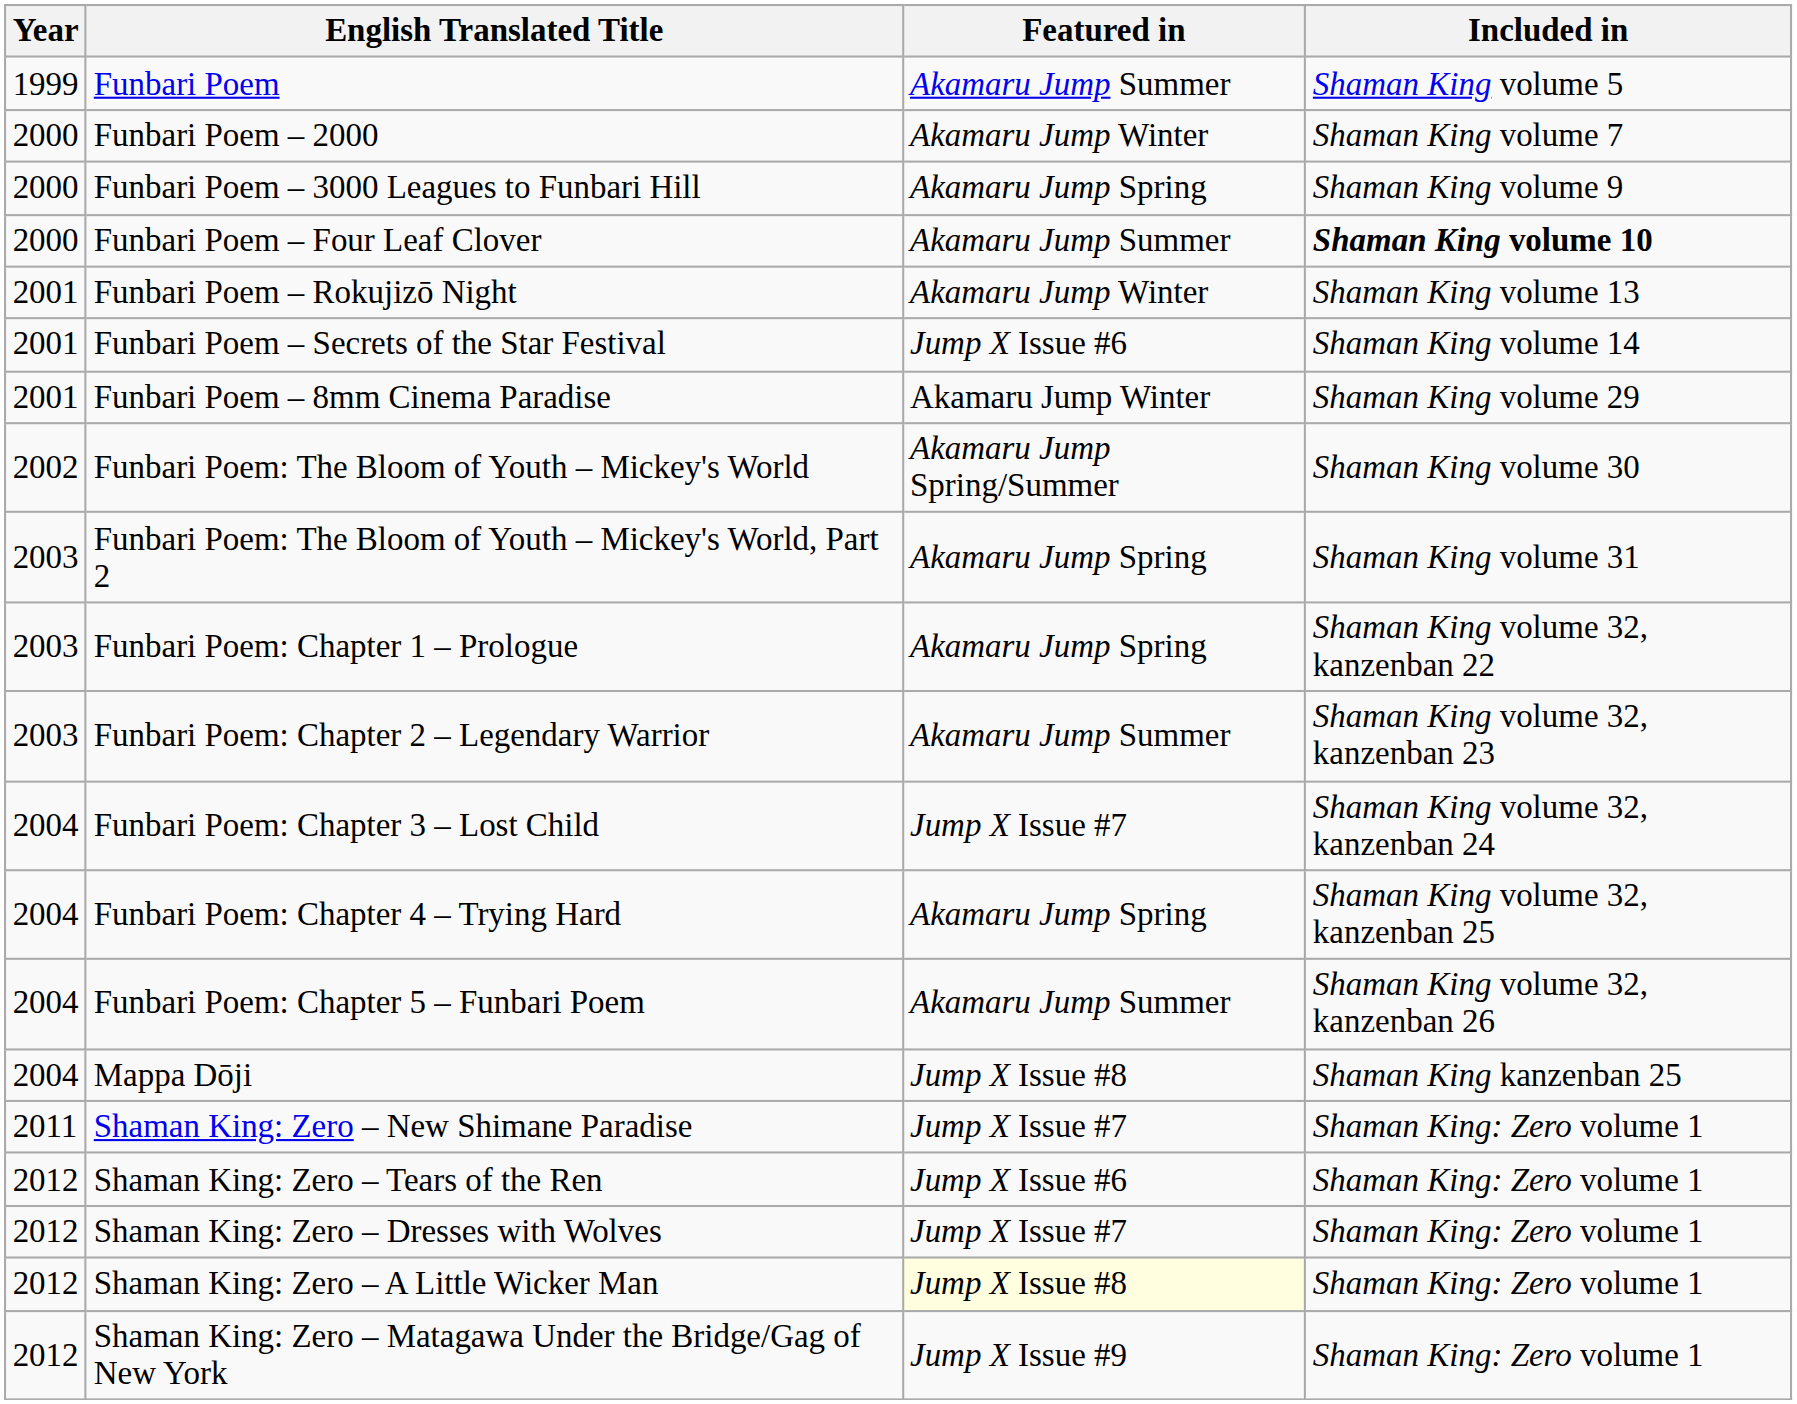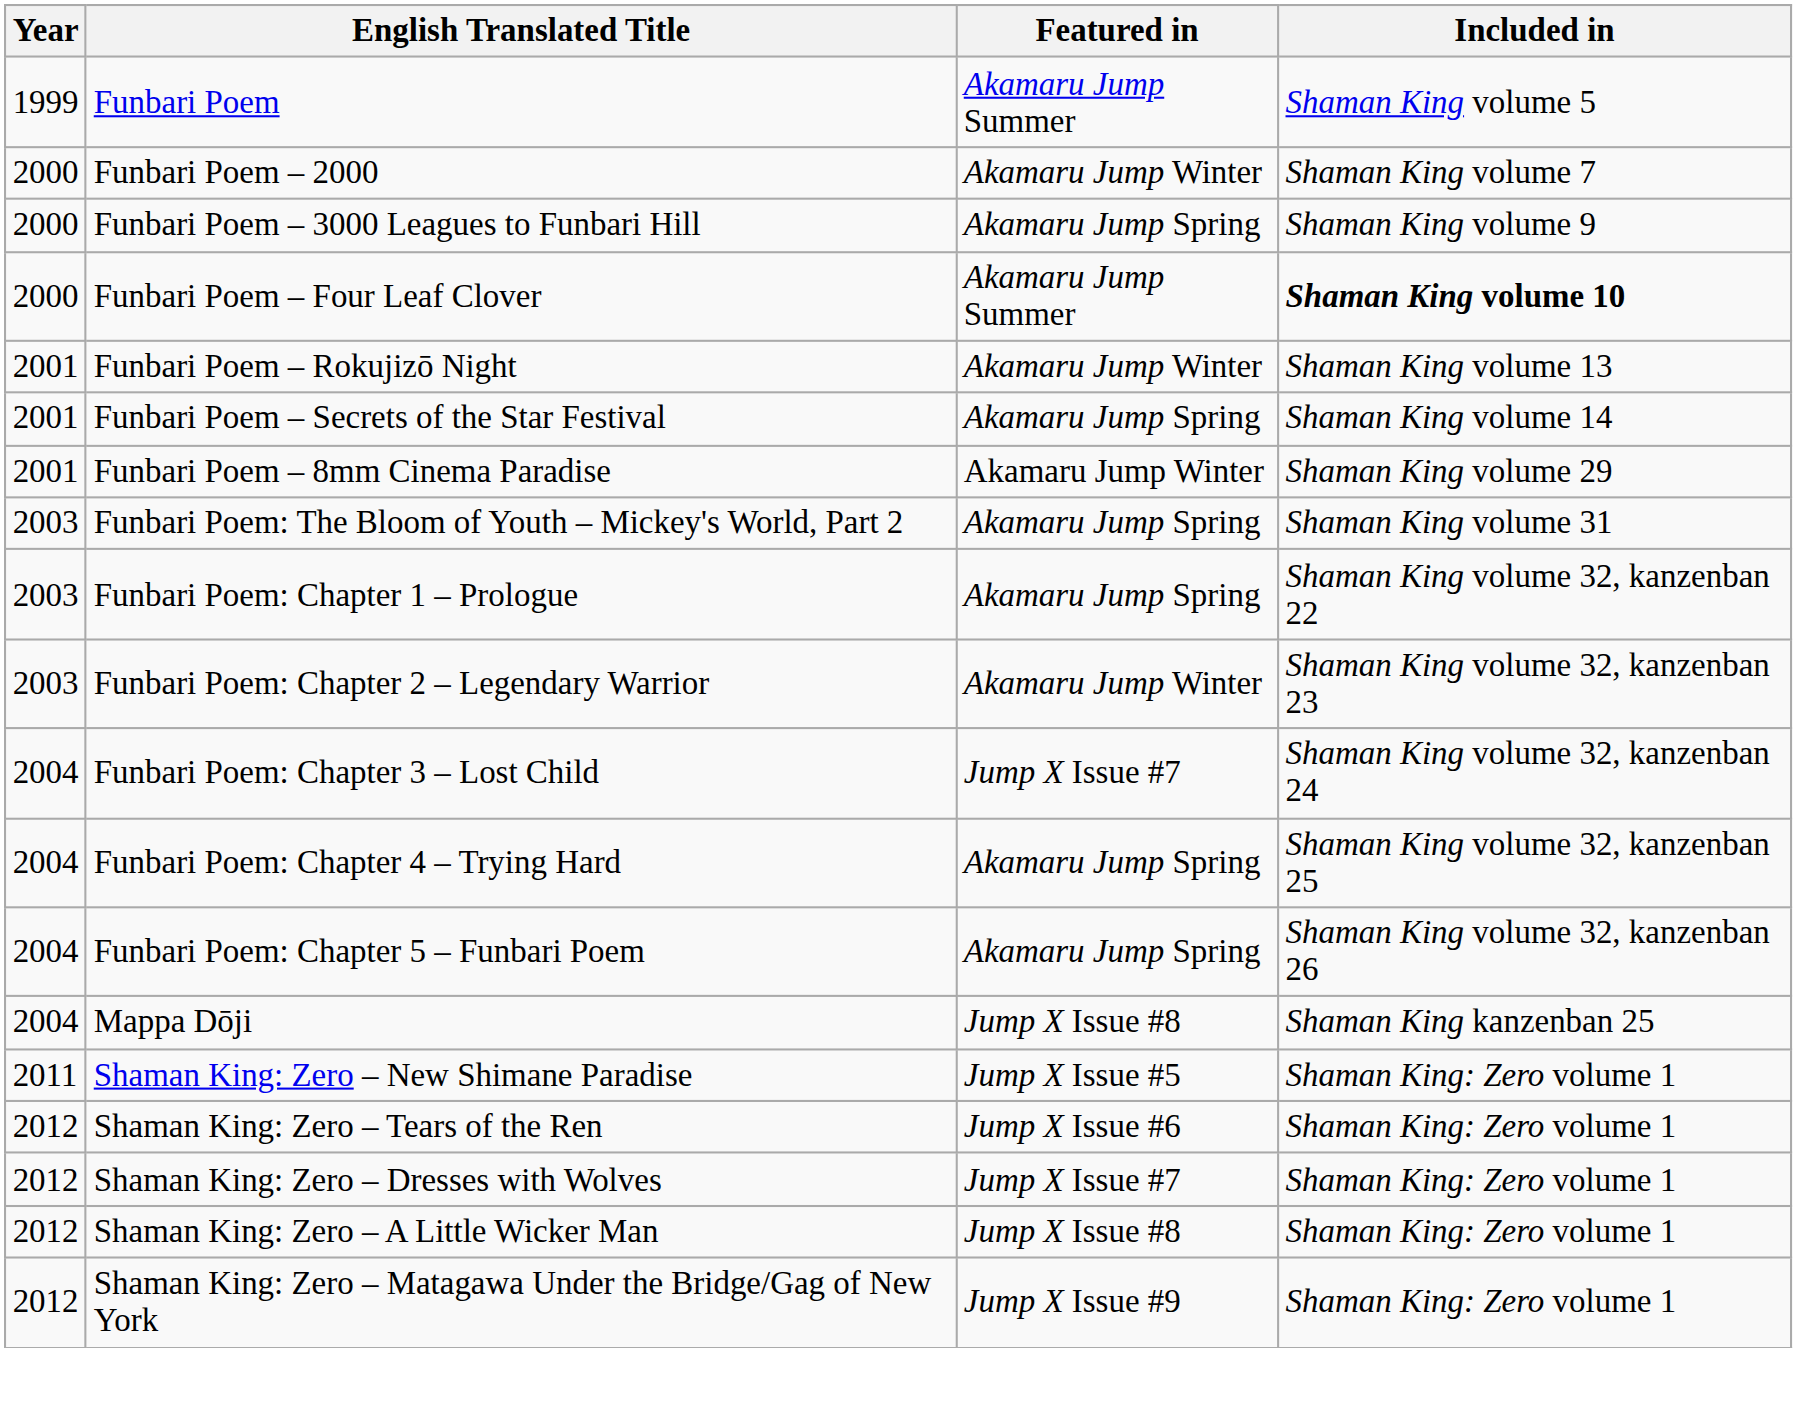Funbari Poem – Secrets of the Star Festival | Featured in: Jump X Issue #6 -> Akamaru Jump Spring
- row: 2002 | Funbari Poem: The Bloom of Youth – Mickey's World | Akamaru Jump Spring/Summer | Shaman King volume 30
Funbari Poem: Chapter 2 – Legendary Warrior | Featured in: Akamaru Jump Summer -> Akamaru Jump Winter
Funbari Poem: Chapter 5 – Funbari Poem | Featured in: Akamaru Jump Summer -> Akamaru Jump Spring
Shaman King: Zero – New Shimane Paradise | Featured in: Jump X Issue #7 -> Jump X Issue #5
Shaman King: Zero – A Little Wicker Man | Featured in: lightyellow background -> no background
